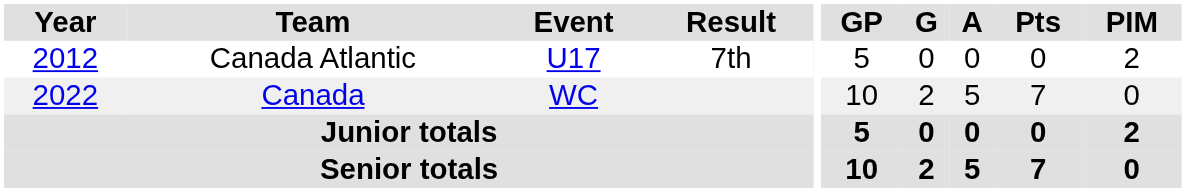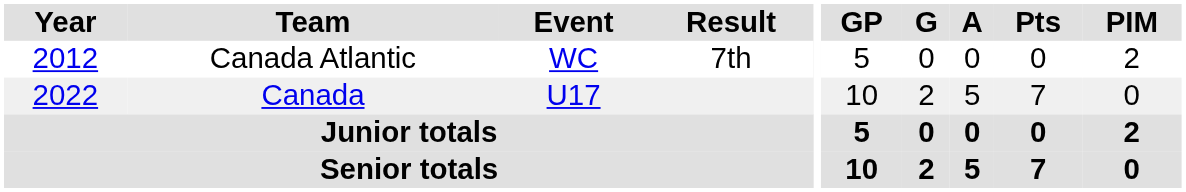Canada Atlantic | Event: U17 -> WC
Canada | Event: WC -> U17
